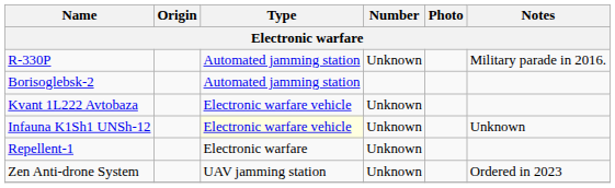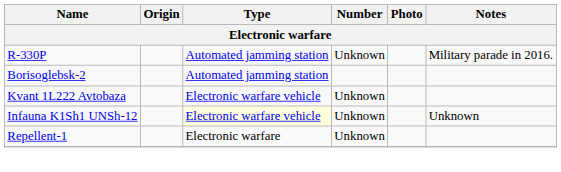- row: Zen Anti-drone System | UAV jamming station | Unknown | Ordered in 2023
